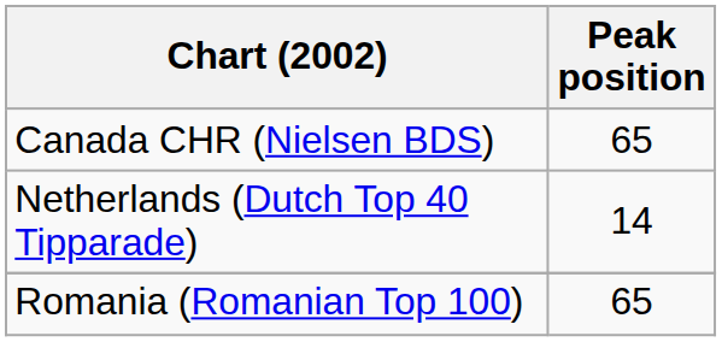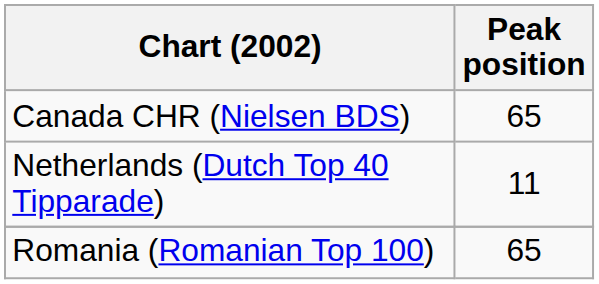Netherlands (Dutch Top 40 Tipparade) | Peak position: 14 -> 11
